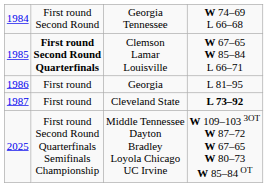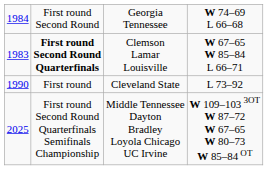Clemson Lamar Louisville | column 1: 1985 -> 1983
- row: 1986 | First round | Georgia | L 81–95
Cleveland State | column 1: 1987 -> 1990
Cleveland State | column 4: bold -> normal
